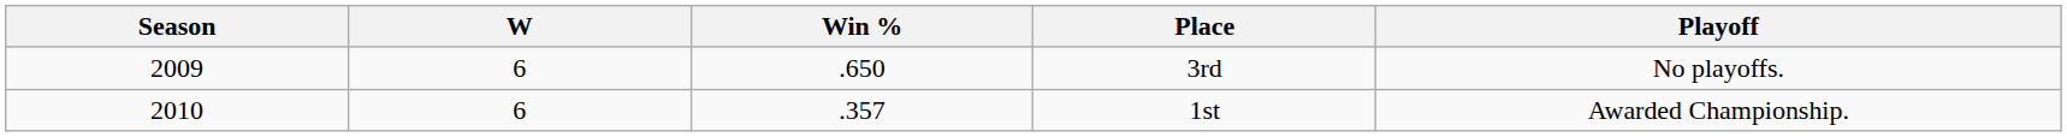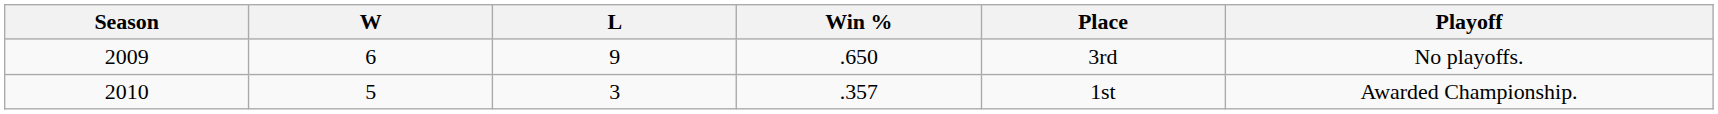+ column: L | 9 | 3
2010 | W: 6 -> 5
